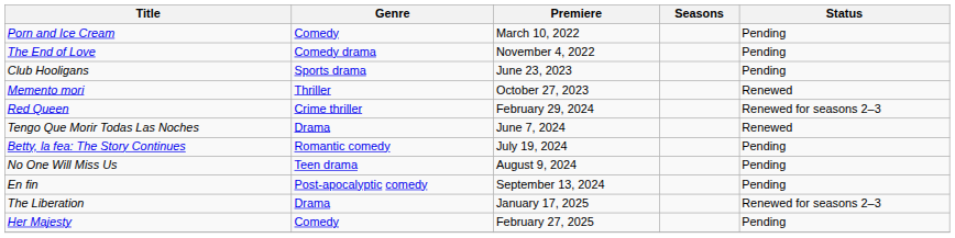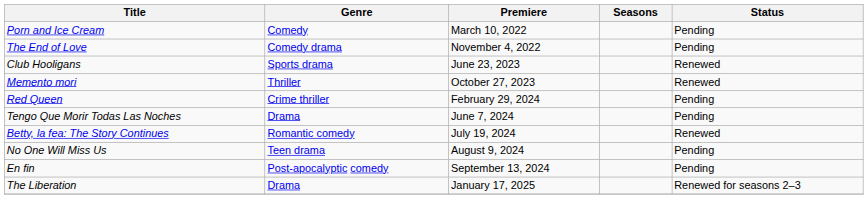Club Hooligans | Status: Pending -> Renewed
Red Queen | Status: Renewed for seasons 2–3 -> Pending
Tengo Que Morir Todas Las Noches | Status: Renewed -> Pending
Betty, la fea: The Story Continues | Status: Pending -> Renewed
- row: Her Majesty | Comedy | February 27, 2025 | Pending
